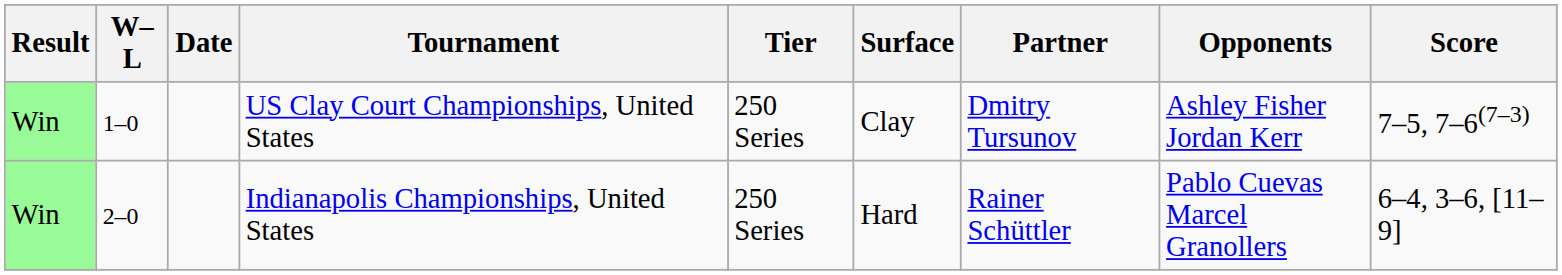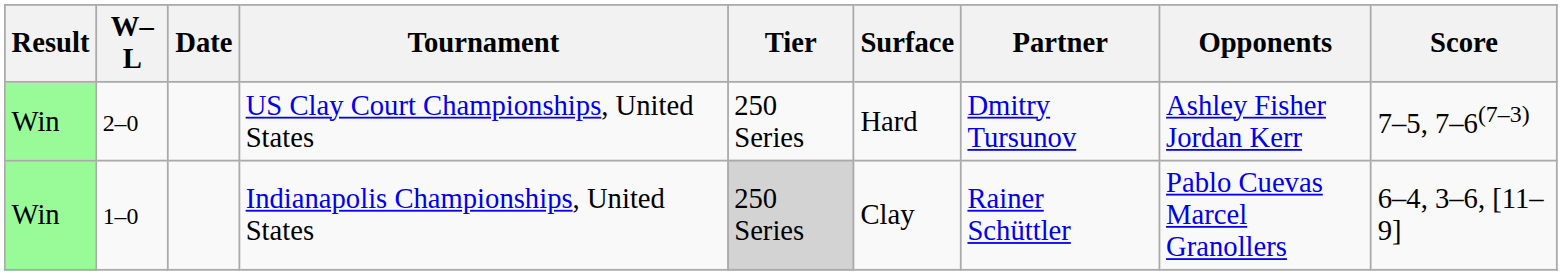US Clay Court Championships, United States | W–L: 1–0 -> 2–0
US Clay Court Championships, United States | Surface: Clay -> Hard
Indianapolis Championships, United States | W–L: 2–0 -> 1–0
Indianapolis Championships, United States | Tier: no background -> lightgrey background
Indianapolis Championships, United States | Surface: Hard -> Clay
